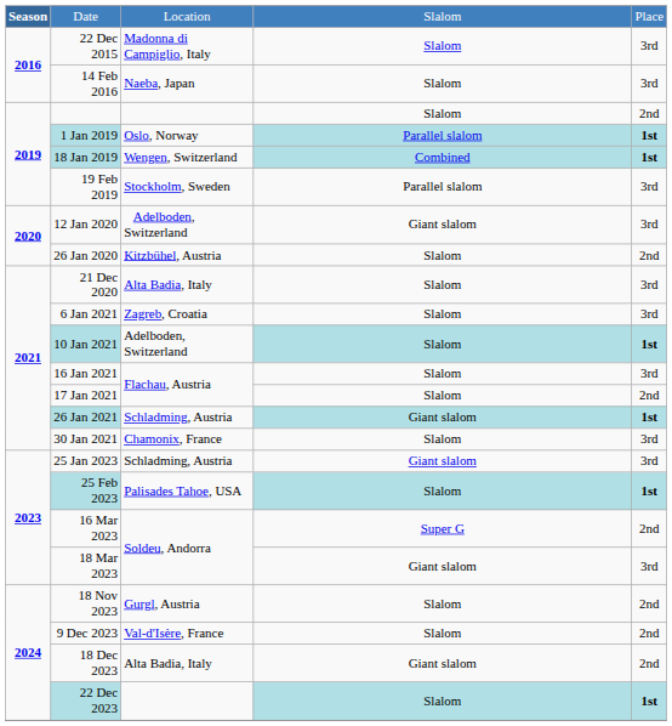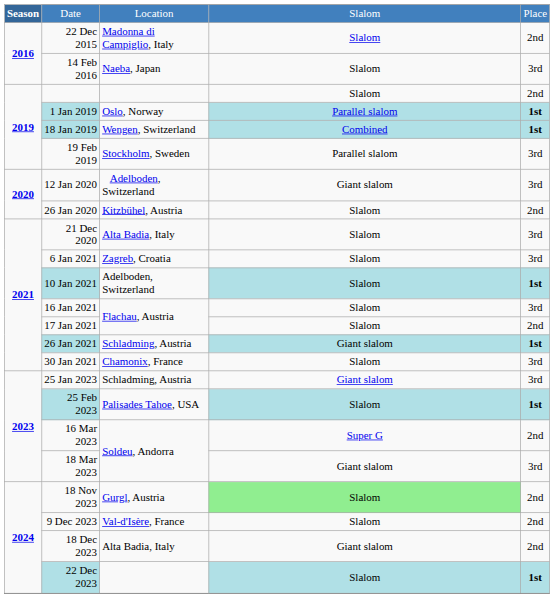22 Dec 2015 | column 5: 3rd -> 2nd
18 Nov 2023 | column 4: no background -> lightgreen background
